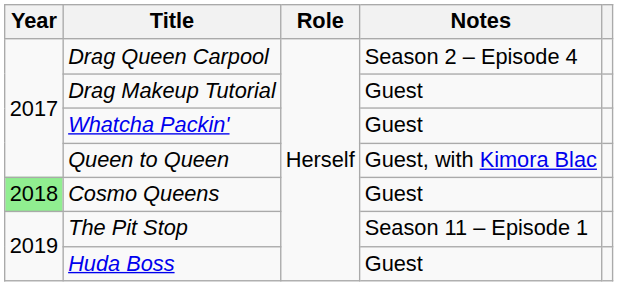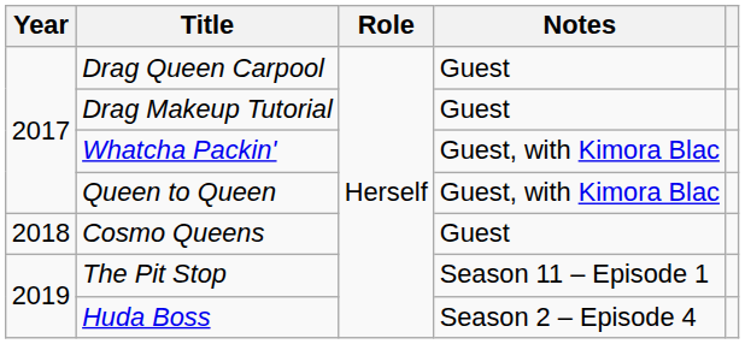Drag Queen Carpool | Notes: Season 2 – Episode 4 -> Guest
Whatcha Packin' | Notes: Guest -> Guest, with Kimora Blac
Cosmo Queens | Year: lightgreen background -> no background
Huda Boss | Notes: Guest -> Season 2 – Episode 4
